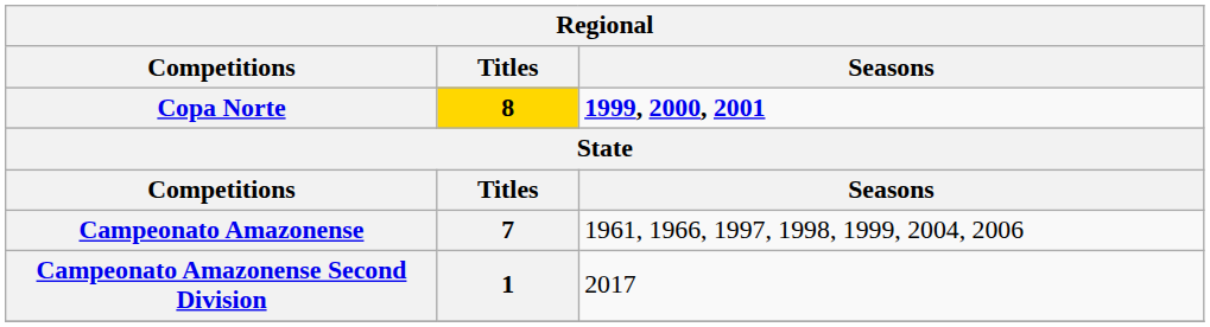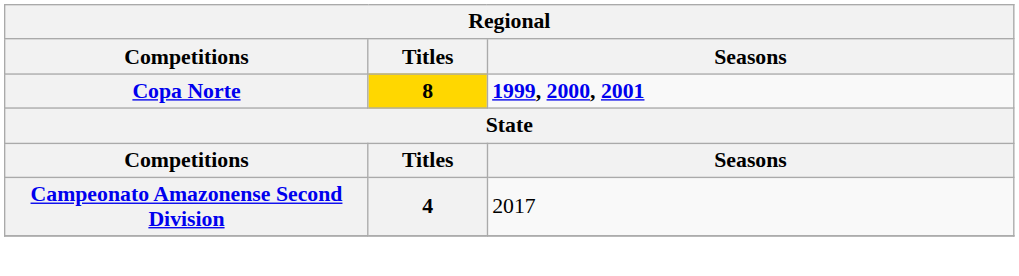- row: Campeonato Amazonense | 7 | 1961, 1966, 1997, 1998, 1999, 2004, 2006
Campeonato Amazonense Second Division | Titles: 1 -> 4
